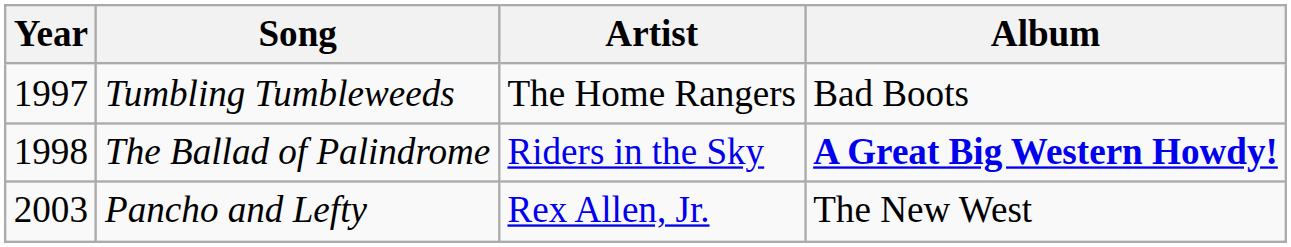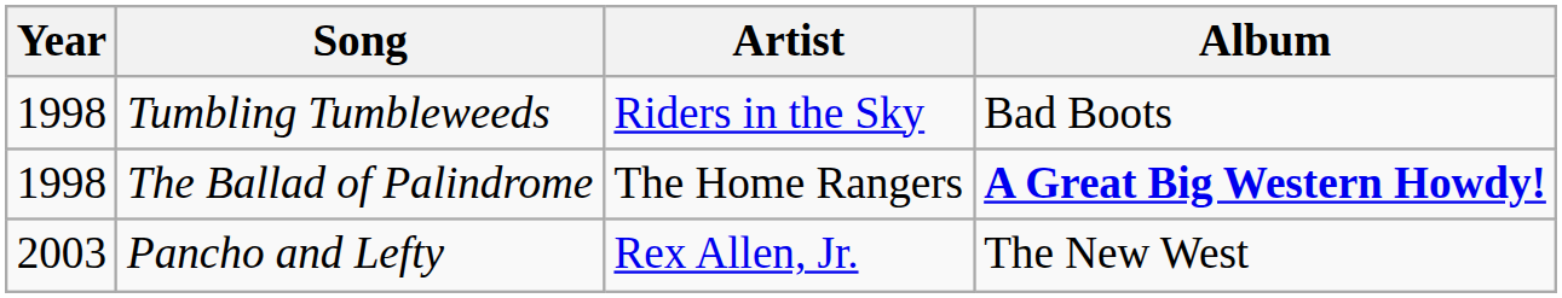Tumbling Tumbleweeds | Year: 1997 -> 1998
Tumbling Tumbleweeds | Artist: The Home Rangers -> Riders in the Sky
The Ballad of Palindrome | Artist: Riders in the Sky -> The Home Rangers
